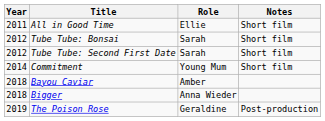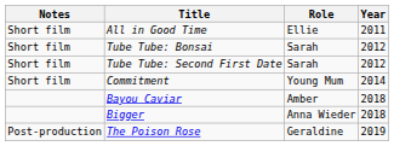columns swapped: Year <-> Notes
